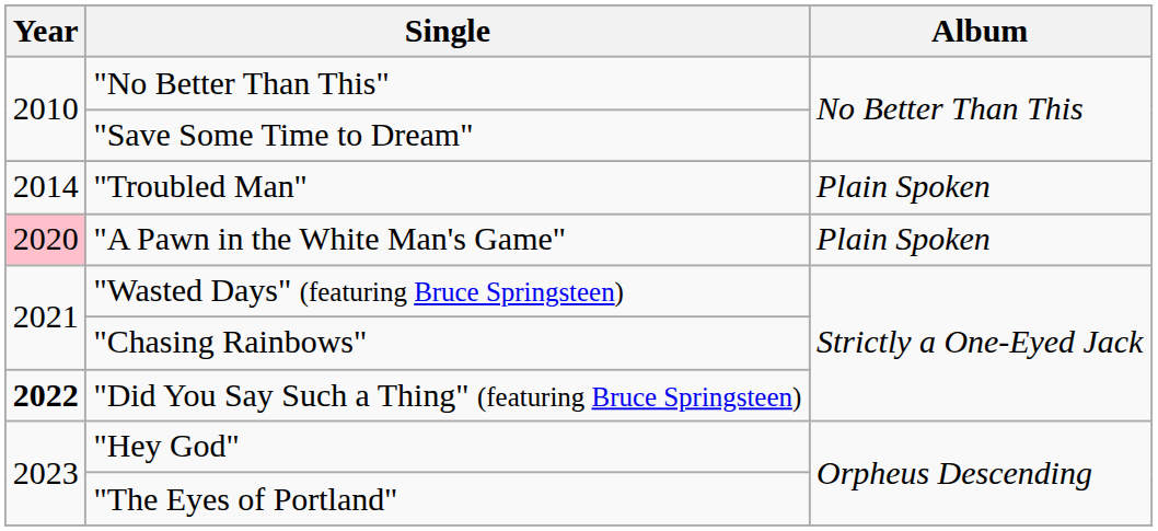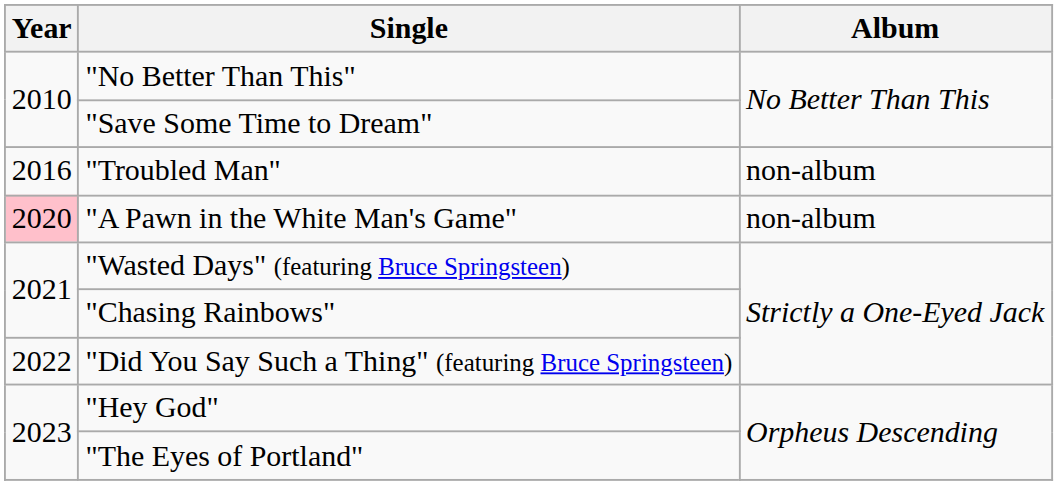"Troubled Man" | Year: 2014 -> 2016
"Troubled Man" | Album: Plain Spoken -> non-album
"A Pawn in the White Man's Game" | Album: Plain Spoken -> non-album
"Did You Say Such a Thing" (featuring Bruce Springsteen) | Year: bold -> normal
